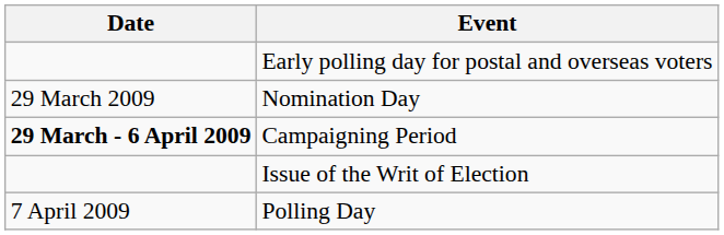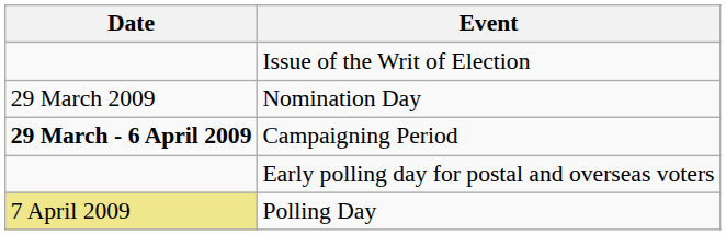rows swapped: Issue of the Writ of Election <-> Early polling day for postal and overseas voters
Polling Day | Date: no background -> khaki background
